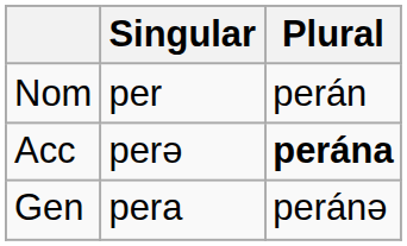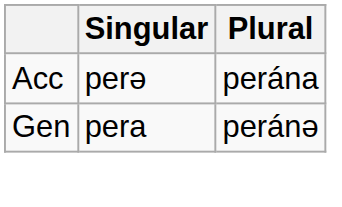- row: Nom | per | perán
Acc | Plural: bold -> normal
